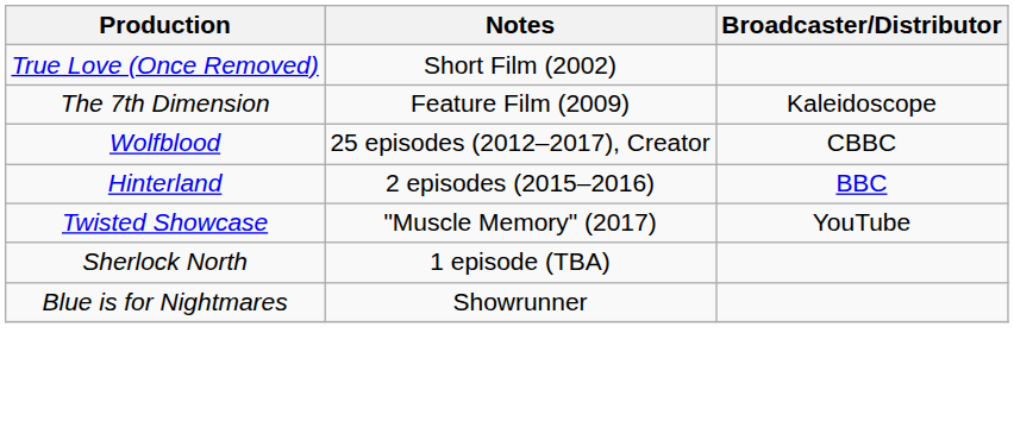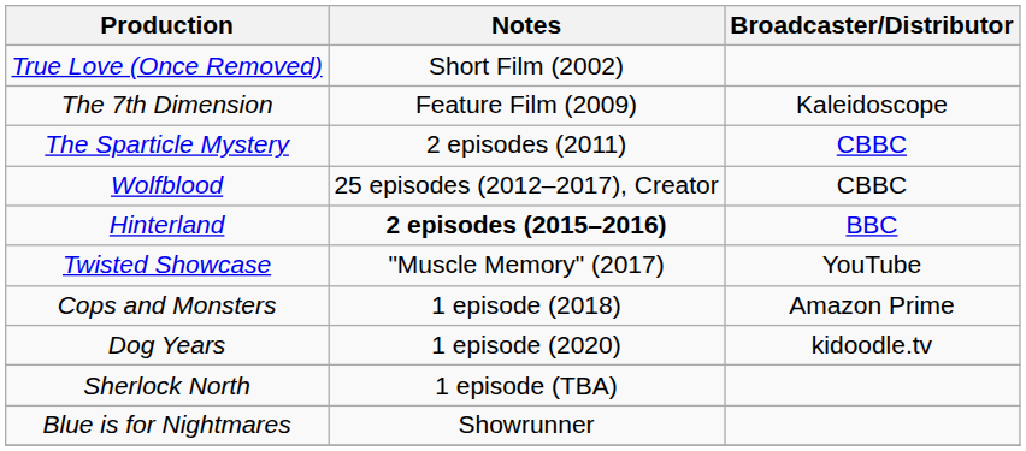+ row: The Sparticle Mystery | 2 episodes (2011) | CBBC
Hinterland | Notes: normal -> bold
+ row: Cops and Monsters | 1 episode (2018) | Amazon Prime
+ row: Dog Years | 1 episode (2020) | kidoodle.tv
